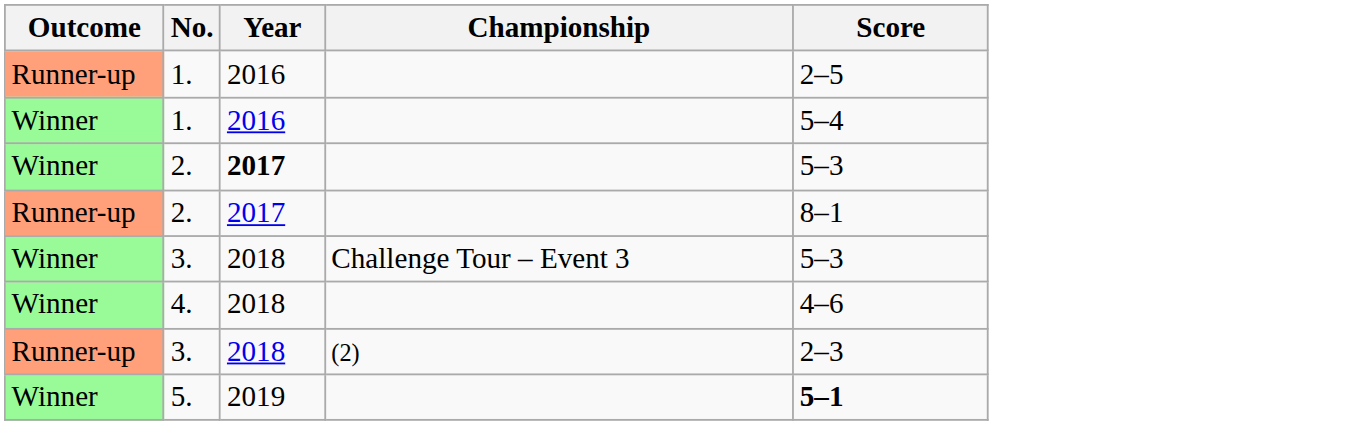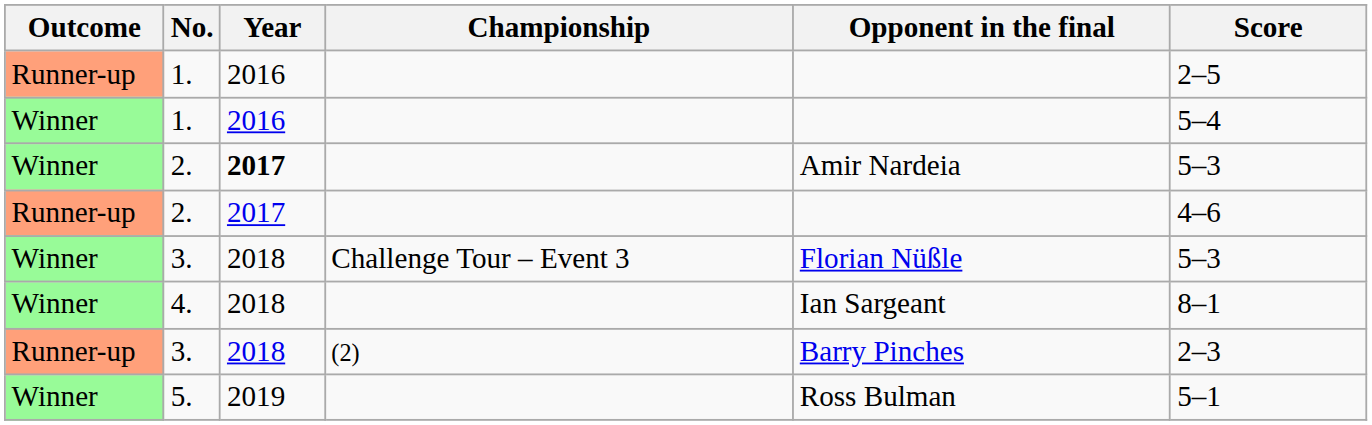+ column: Opponent in the final | Amir Nardeia | Florian Nüßle | Ian Sargeant | Barry Pinches | Ross Bulman
Runner-up / 2. | Score: 8–1 -> 4–6
4. | Score: 4–6 -> 8–1
5. | Score: bold -> normal
